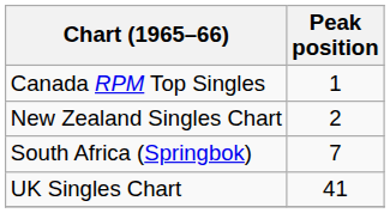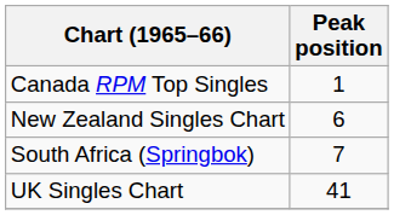New Zealand Singles Chart | Peak position: 2 -> 6
